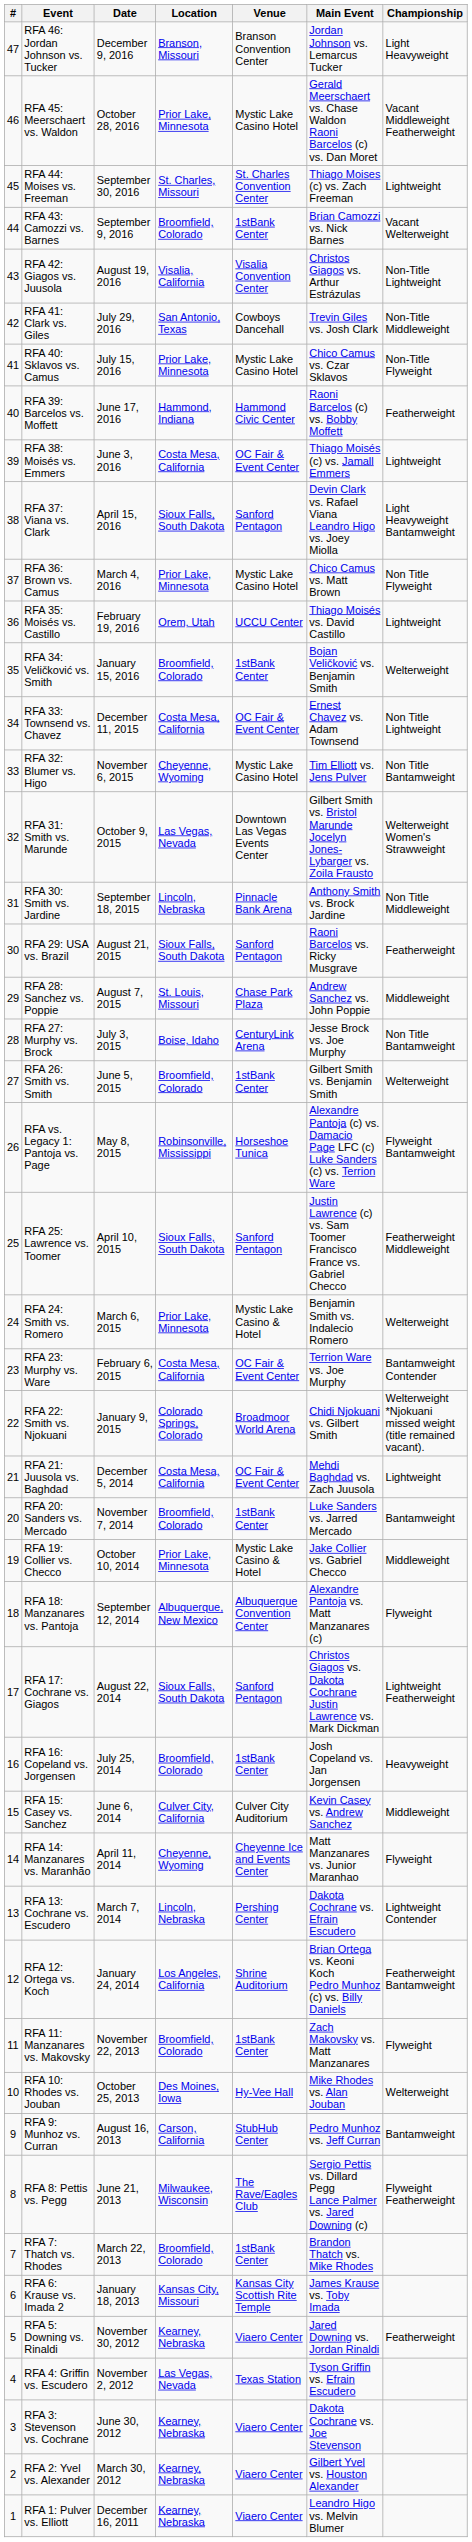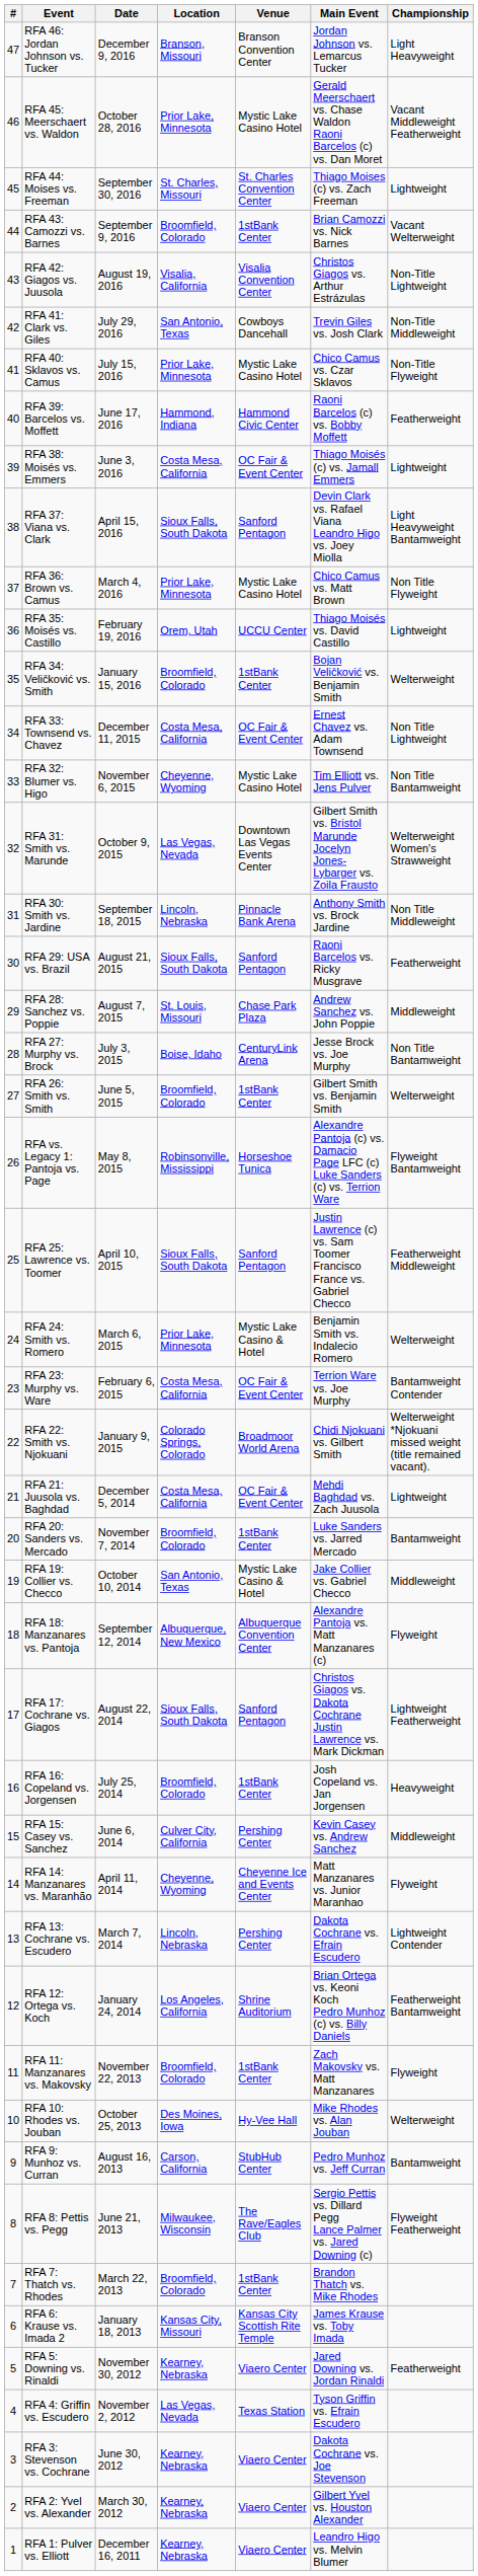RFA 19: Collier vs. Checco | Location: Prior Lake, Minnesota -> San Antonio, Texas
RFA 15: Casey vs. Sanchez | Venue: Culver City Auditorium -> Pershing Center
